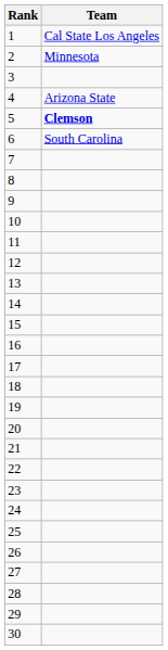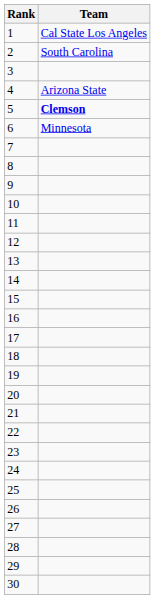2 | Team: Minnesota -> South Carolina
6 | Team: South Carolina -> Minnesota
